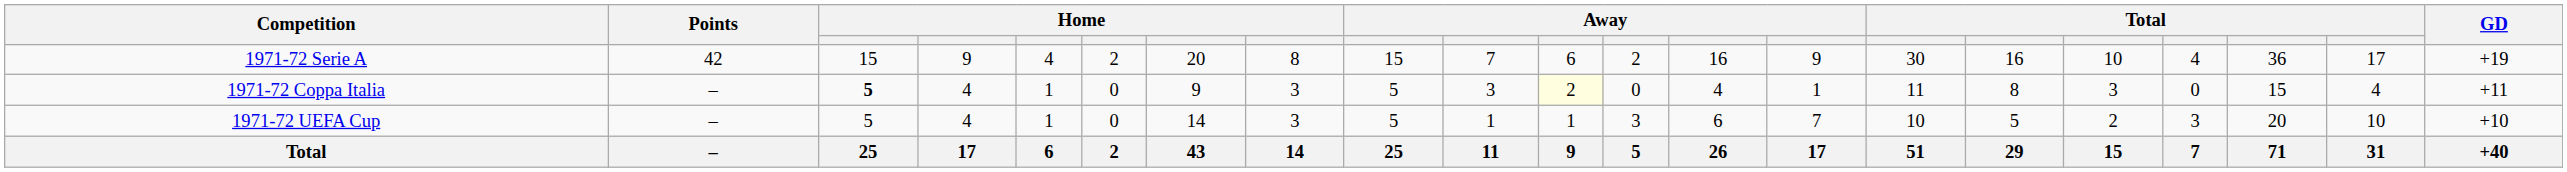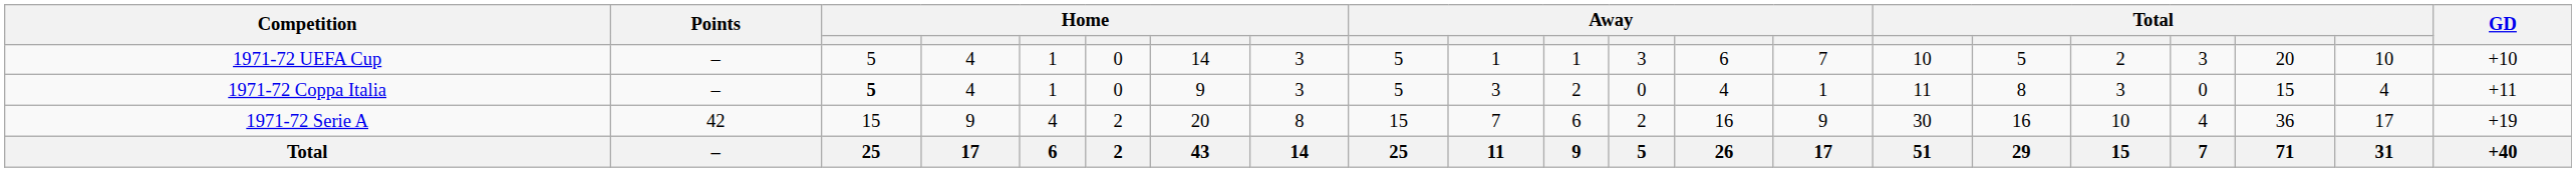rows swapped: 1971-72 Serie A <-> 1971-72 UEFA Cup
1971-72 Coppa Italia | column 11: lightyellow background -> no background
